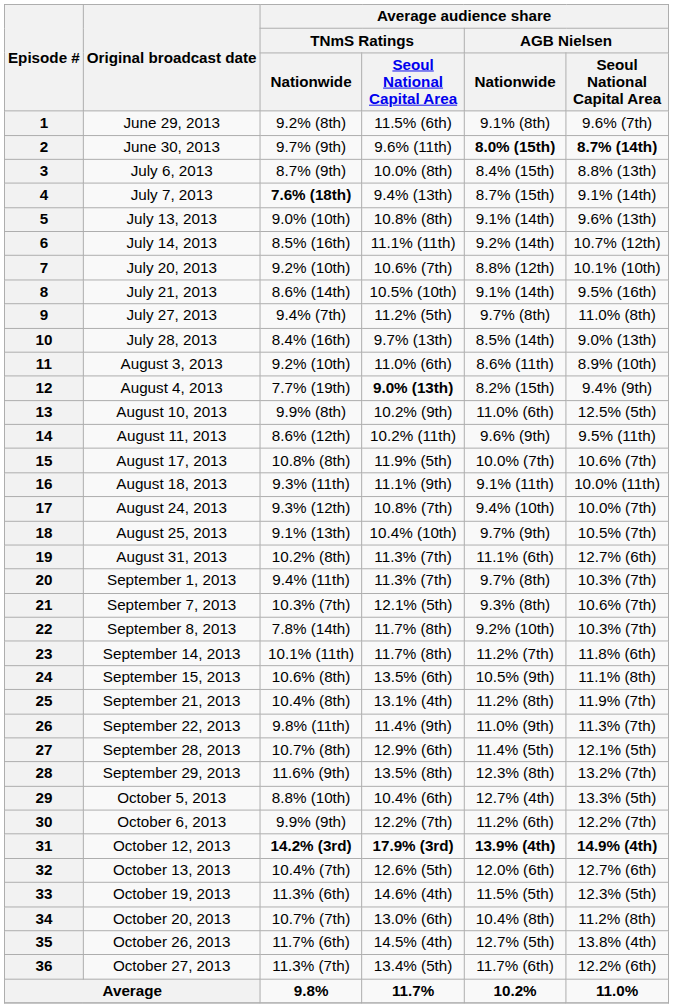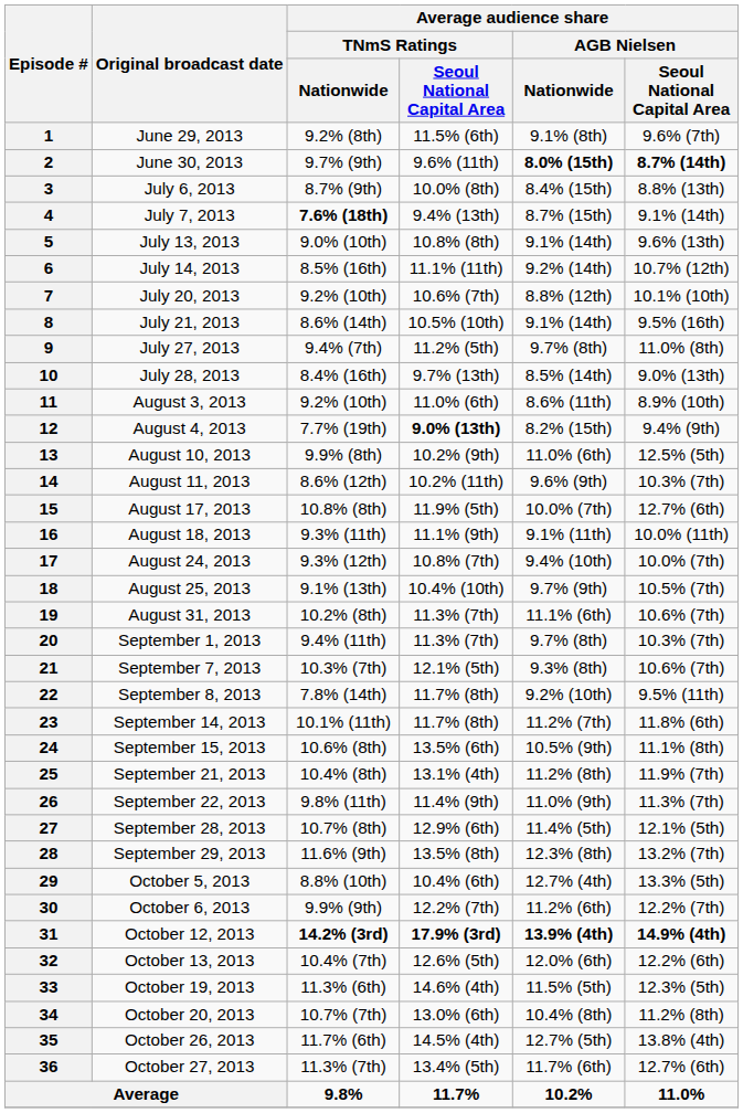14 | column 6: 9.5% (11th) -> 10.3% (7th)
15 | column 6: 10.6% (7th) -> 12.7% (6th)
19 | column 6: 12.7% (6th) -> 10.6% (7th)
22 | column 6: 10.3% (7th) -> 9.5% (11th)
32 | column 6: 12.7% (6th) -> 12.2% (6th)
36 | column 6: 12.2% (6th) -> 12.7% (6th)
